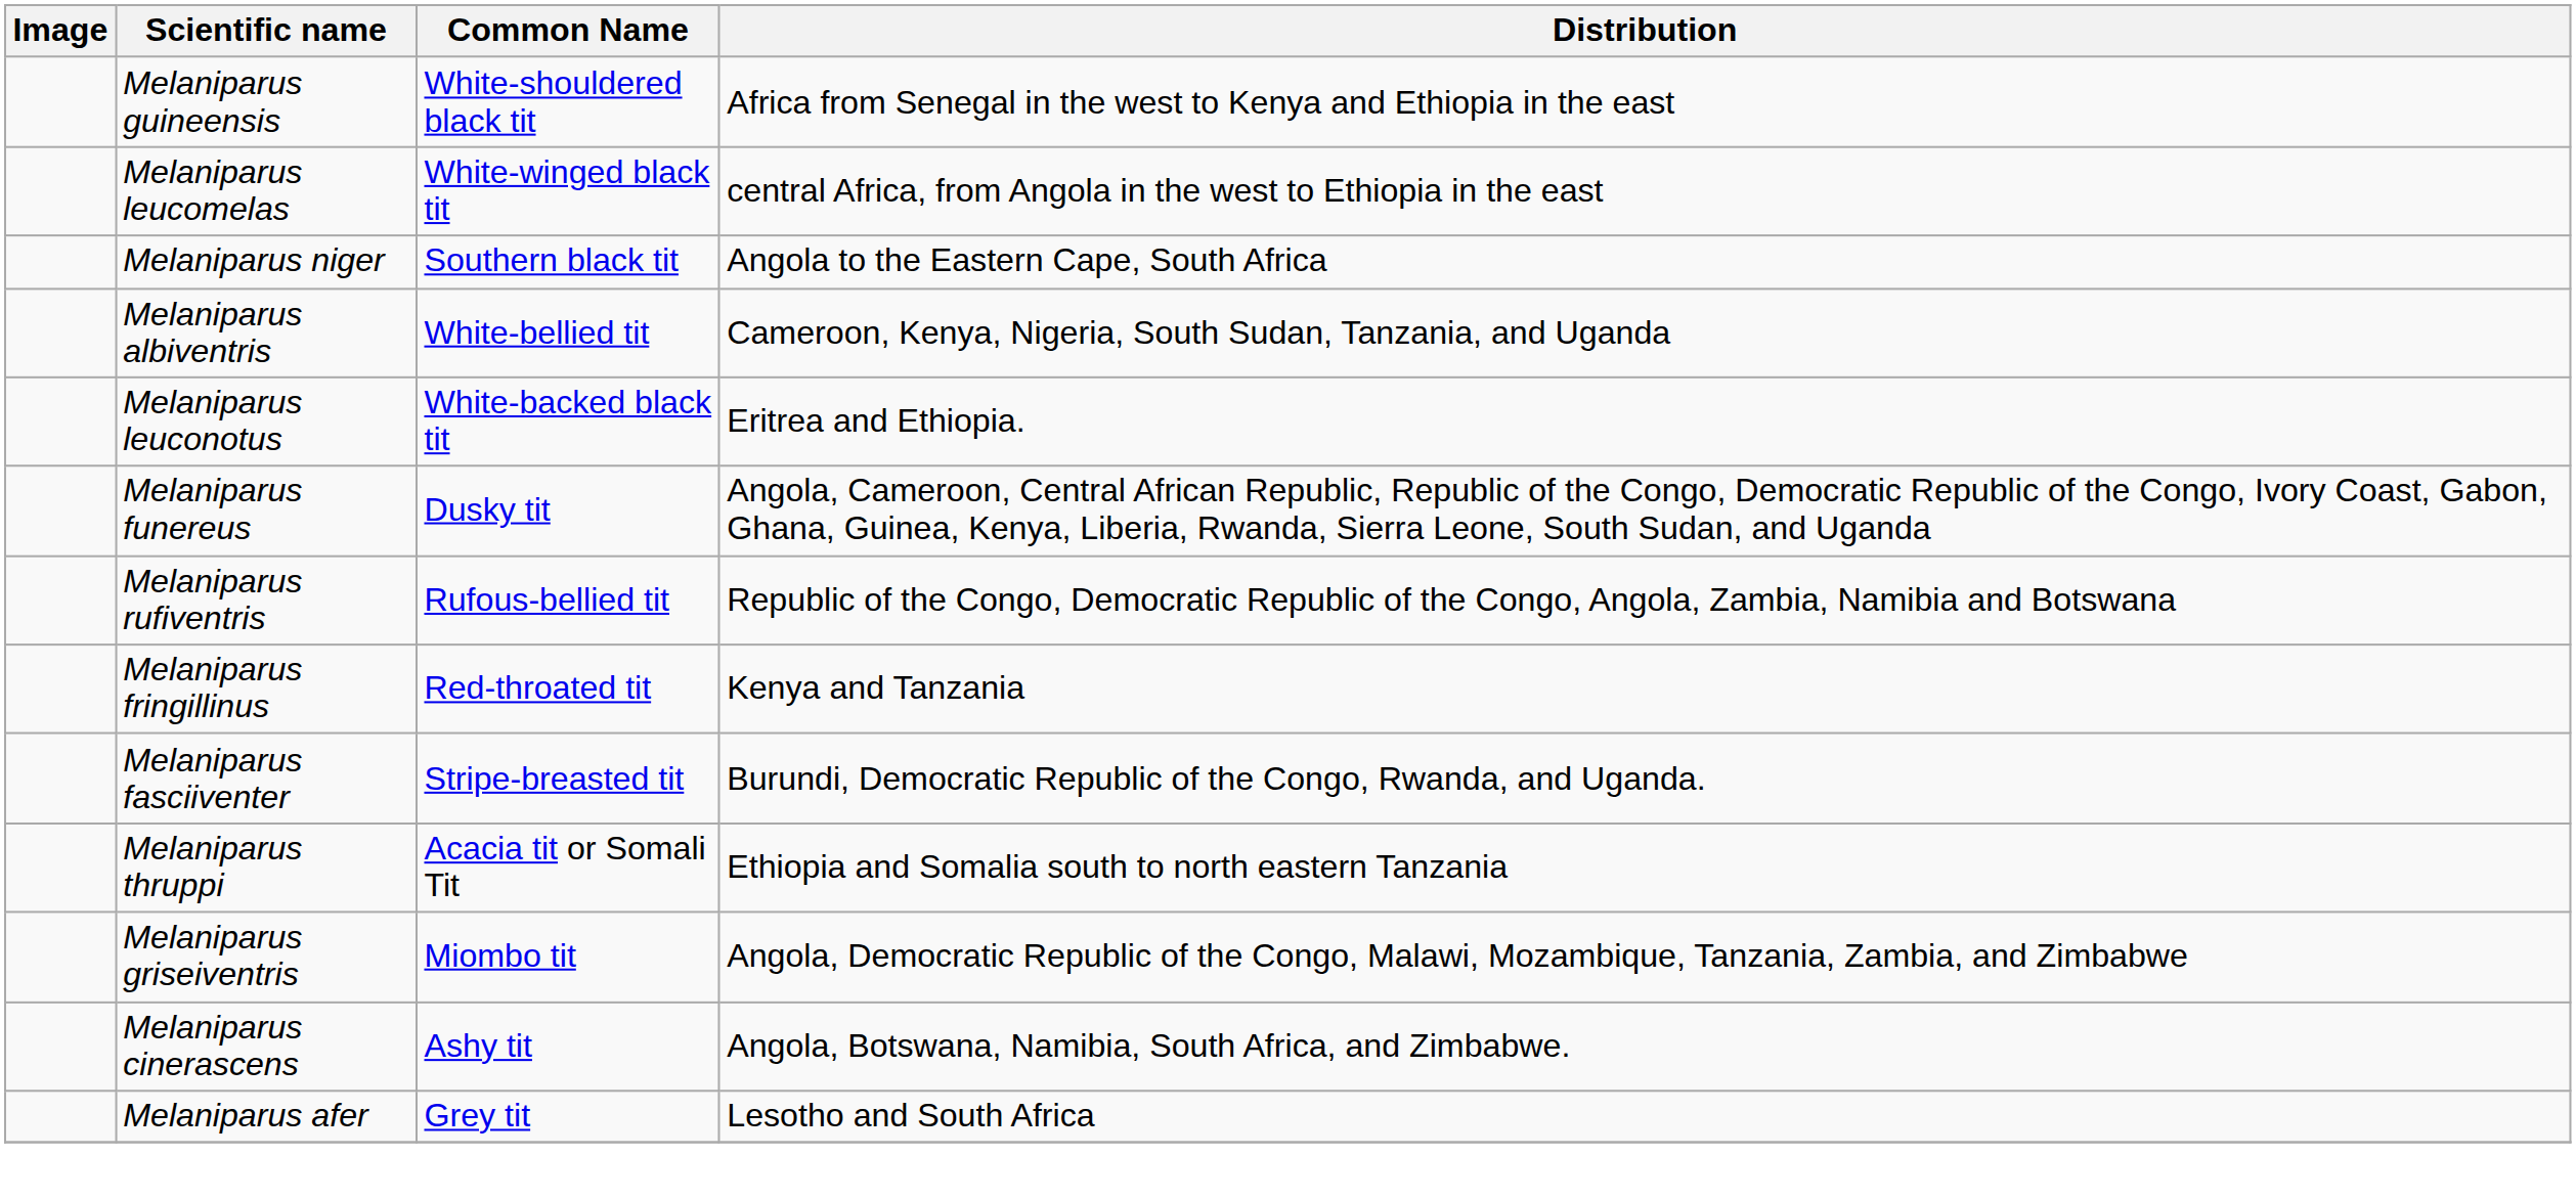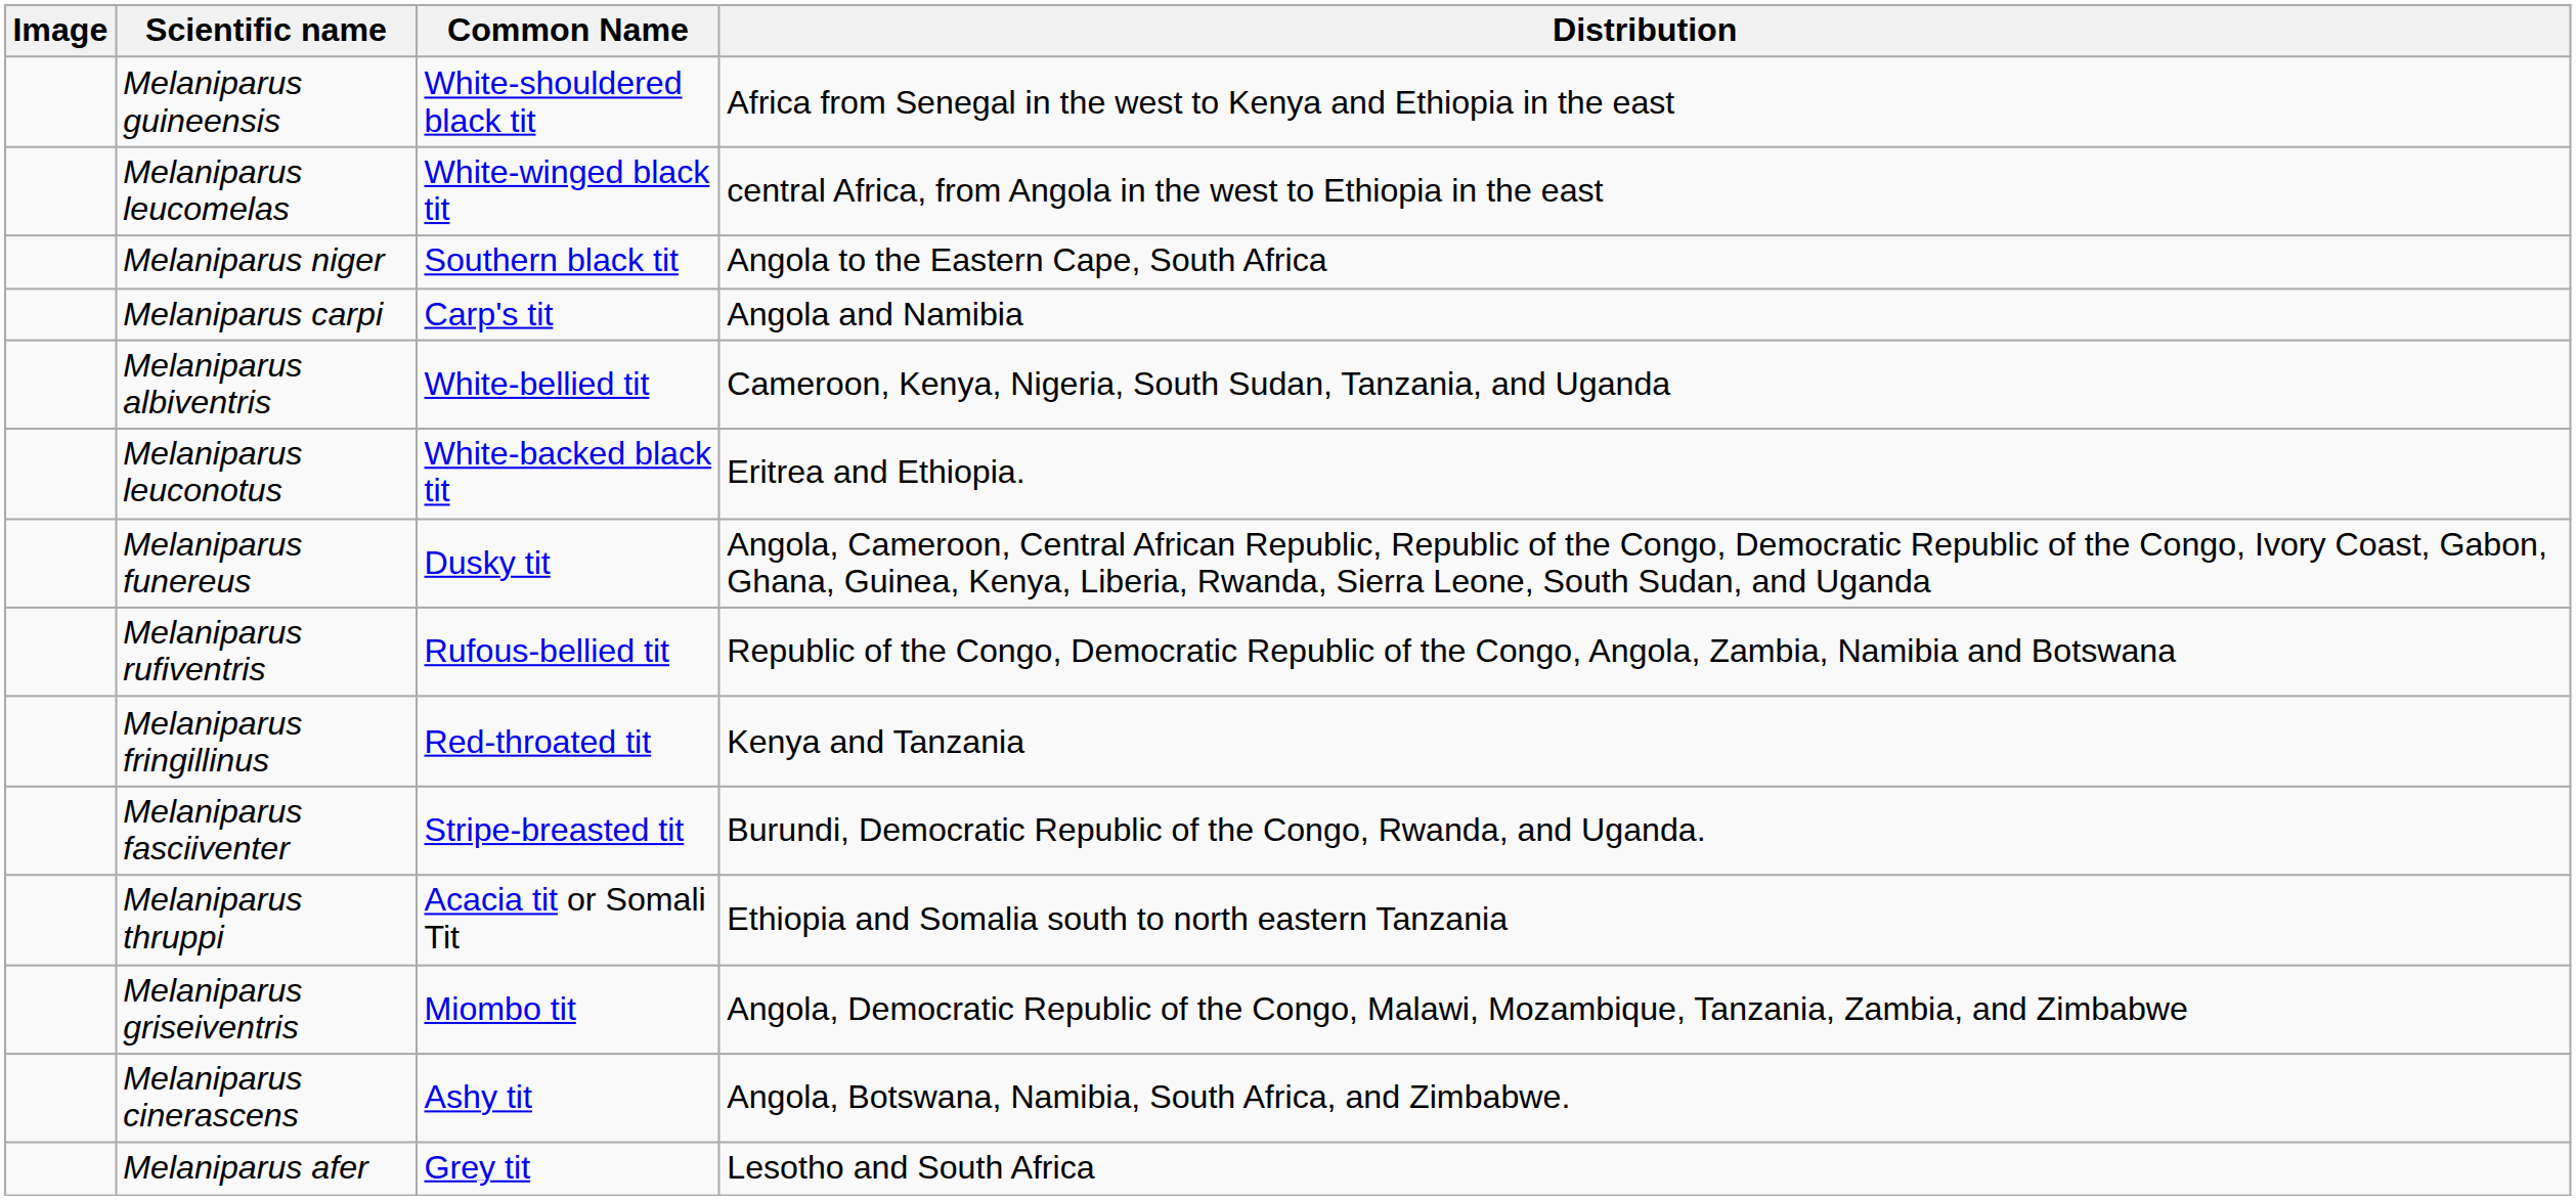+ row: Melaniparus carpi | Carp's tit | Angola and Namibia
